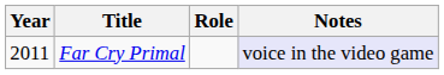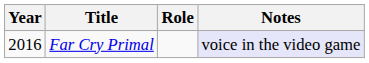Far Cry Primal | Year: 2011 -> 2016
